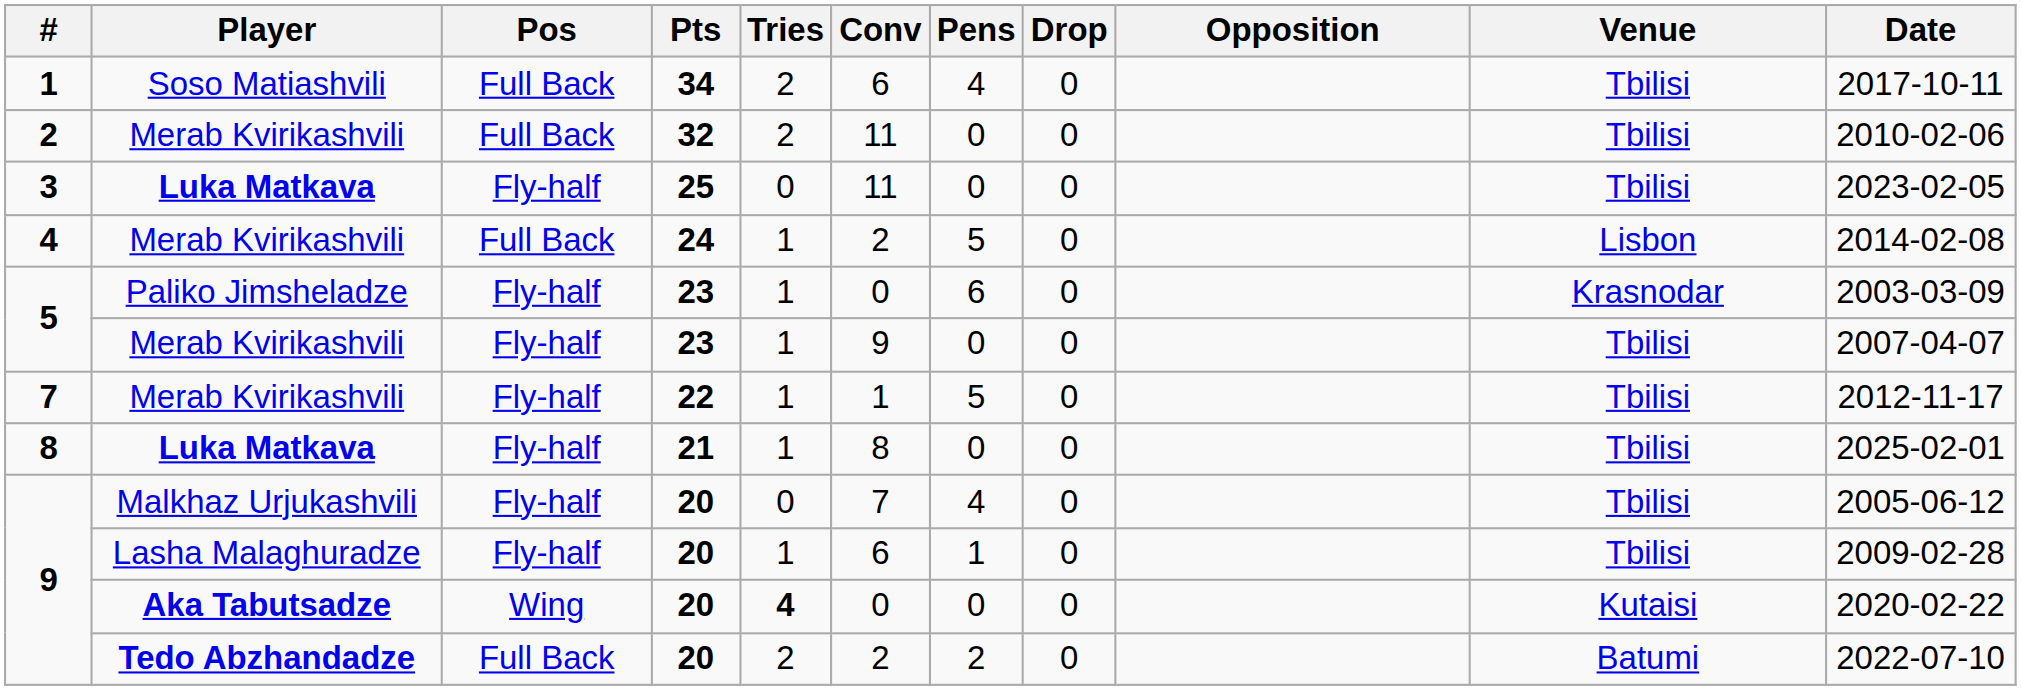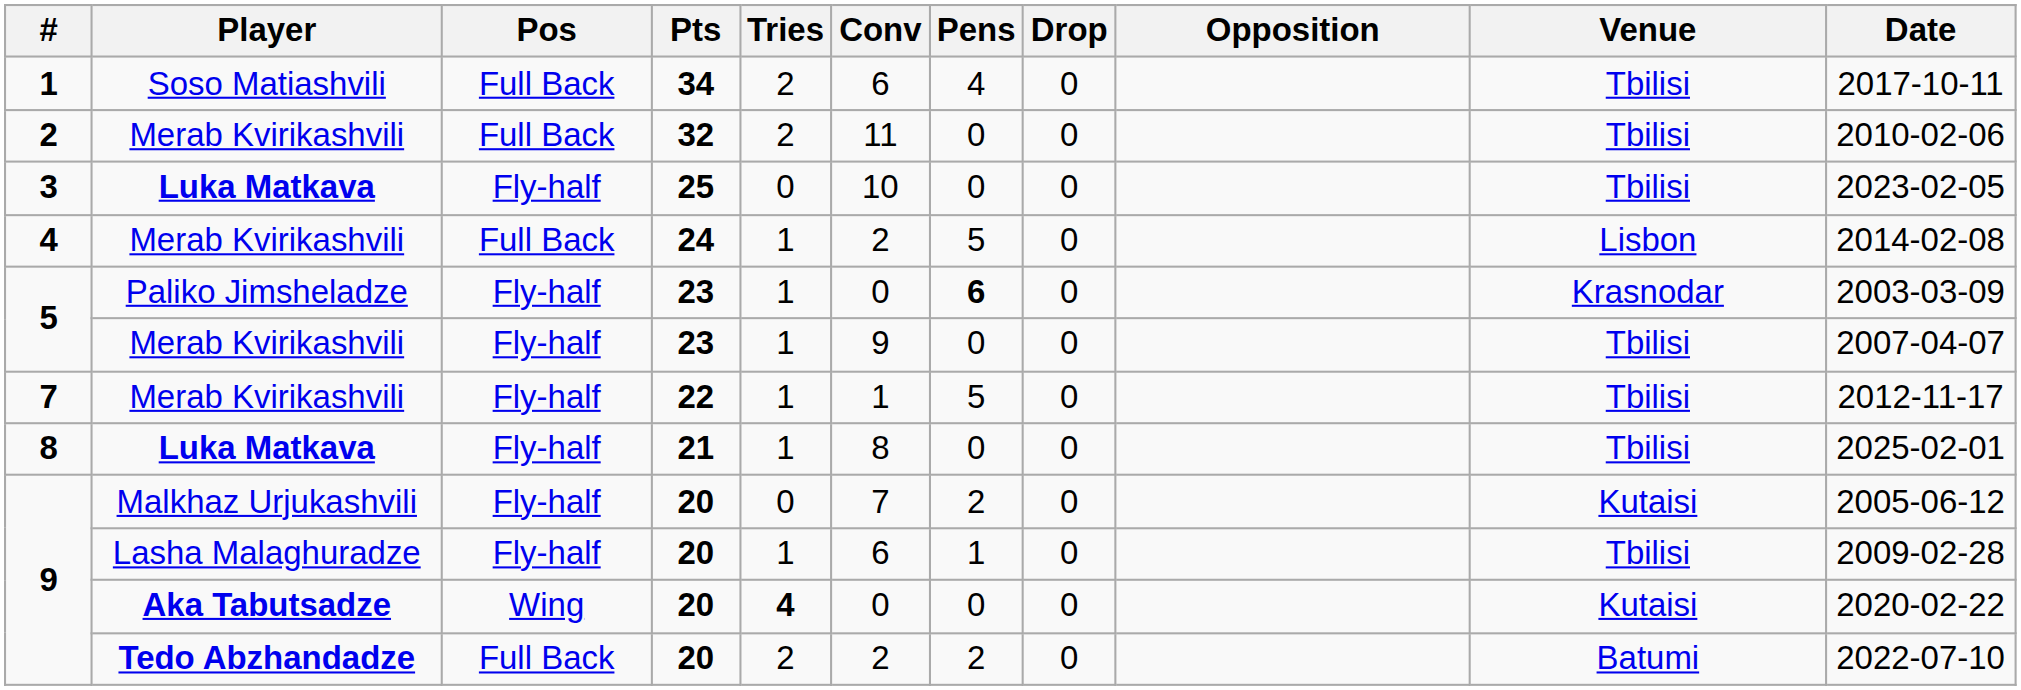3 | Conv: 11 -> 10
5 / Paliko Jimsheladze | Pens: normal -> bold
9 / Malkhaz Urjukashvili | Pens: 4 -> 2
9 / Malkhaz Urjukashvili | Venue: Tbilisi -> Kutaisi
